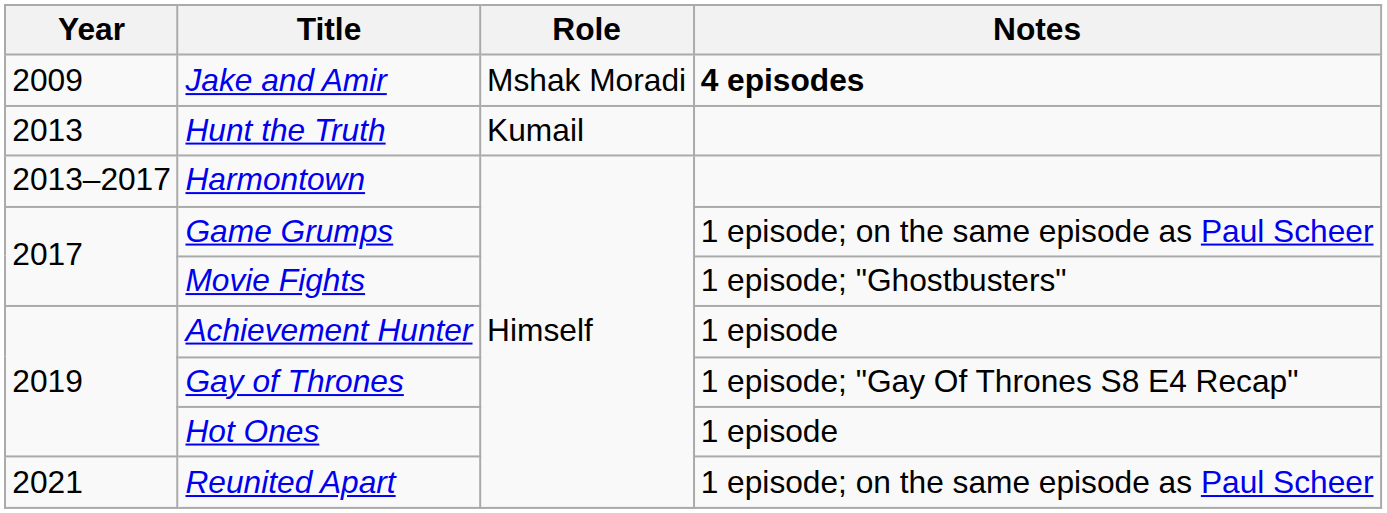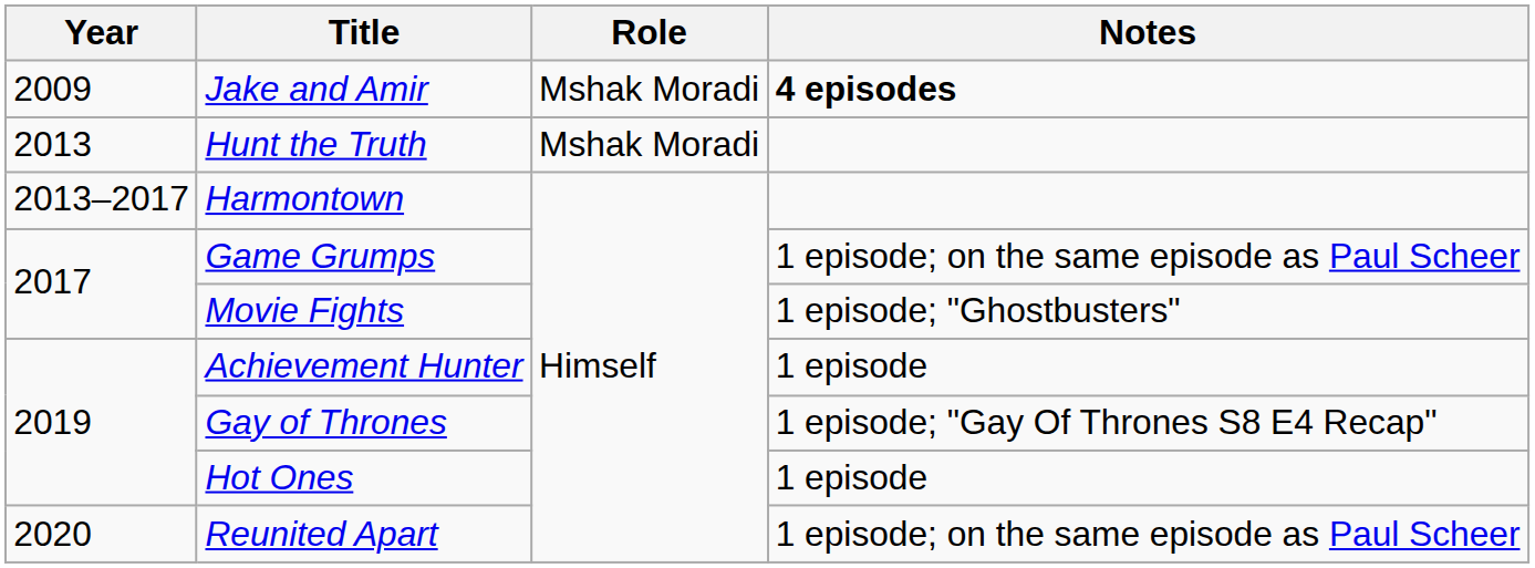Hunt the Truth | Role: Kumail -> Mshak Moradi
Reunited Apart | Year: 2021 -> 2020
